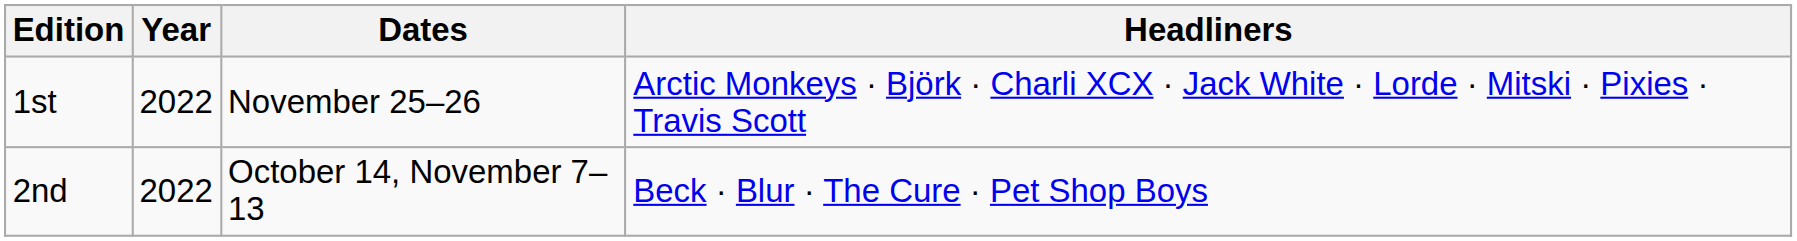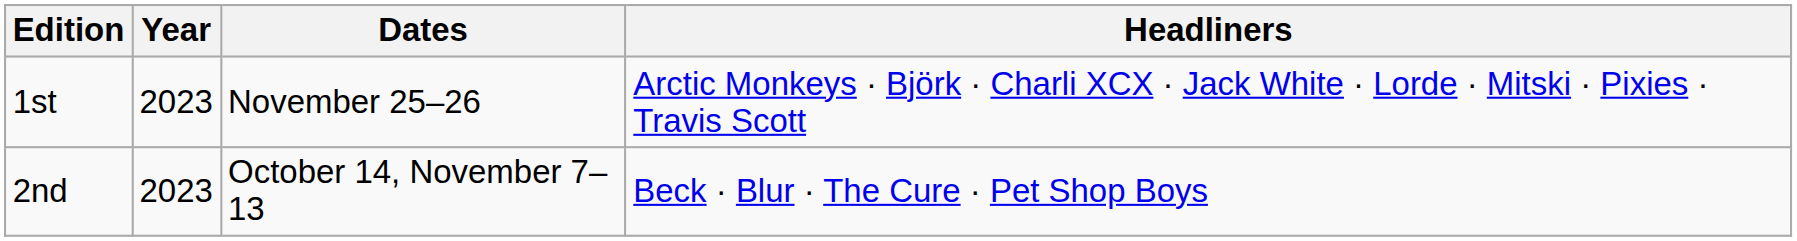1st | Year: 2022 -> 2023
2nd | Year: 2022 -> 2023
